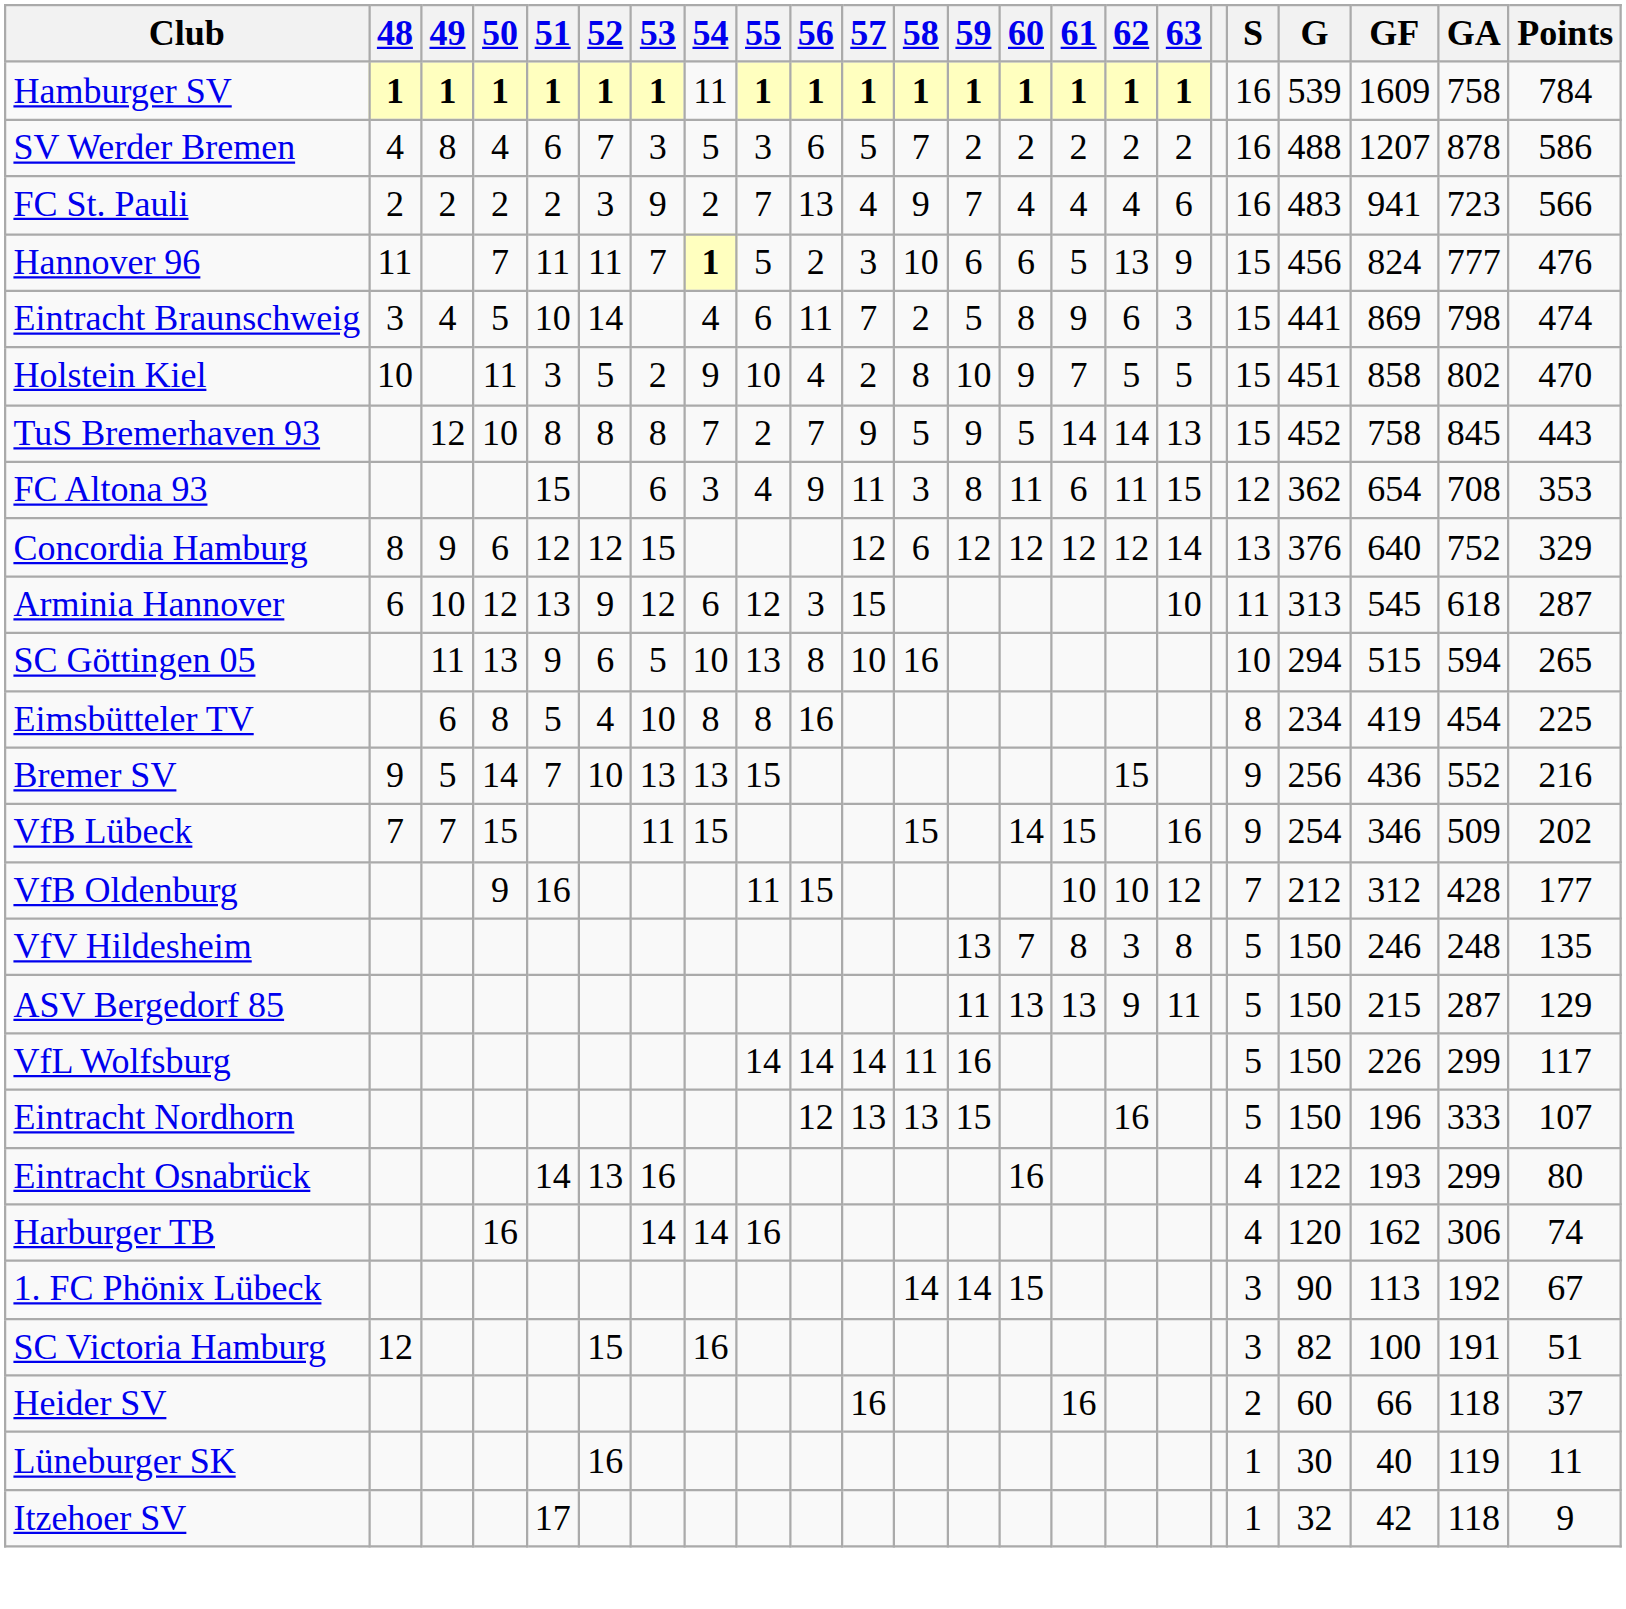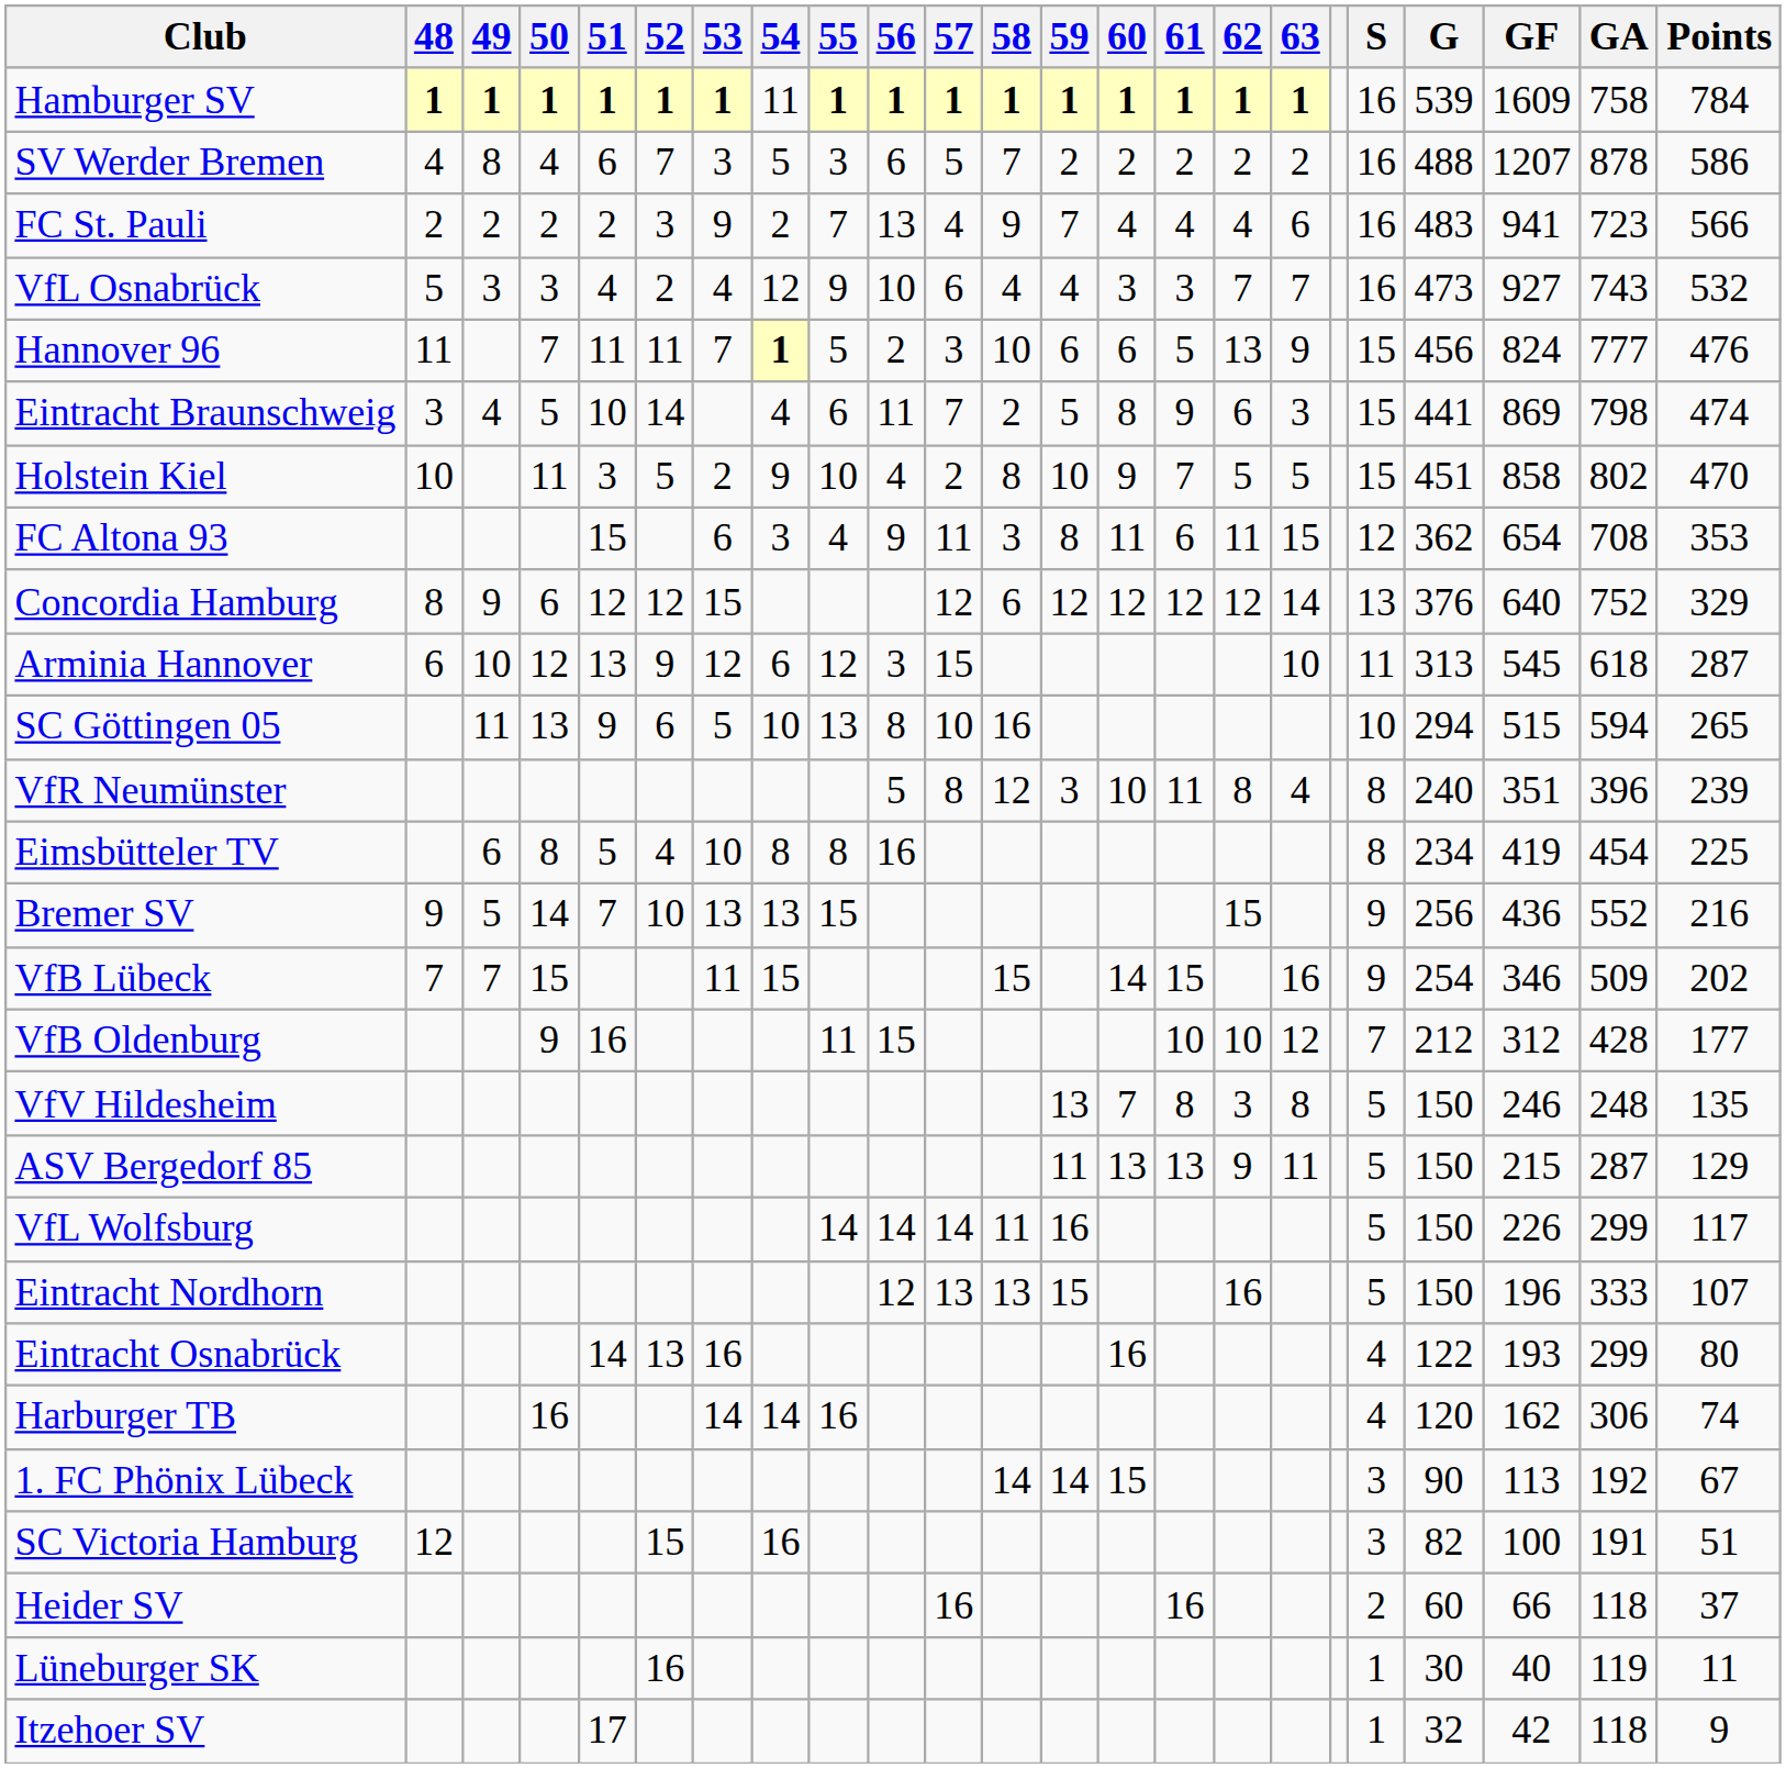+ row: VfL Osnabrück | 5 | 3 | 3 | 4 | 2 | 4 | 12 | 9 | 10 | 6 | 4 | 4 | 3 | 3 | 7 | 7 | 16 | 473 | 927 | 743 | 532
- row: TuS Bremerhaven 93 | 12 | 10 | 8 | 8 | 8 | 7 | 2 | 7 | 9 | 5 | 9 | 5 | 14 | 14 | 13 | 15 | 452 | 758 | 845 | 443
+ row: VfR Neumünster | 5 | 8 | 12 | 3 | 10 | 11 | 8 | 4 | 8 | 240 | 351 | 396 | 239
